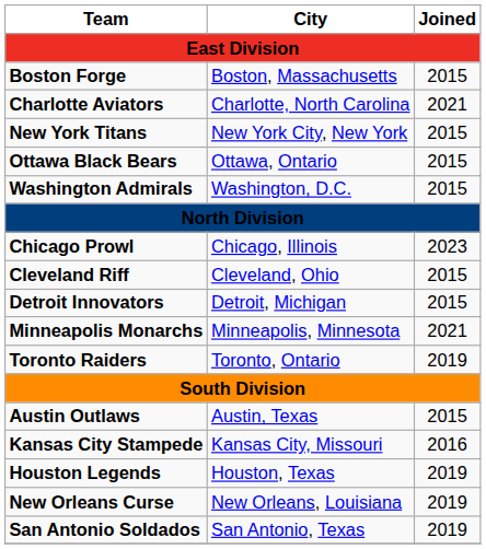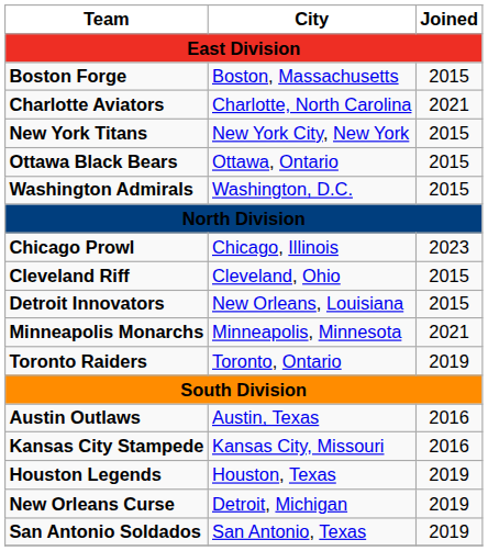Detroit Innovators | City: Detroit, Michigan -> New Orleans, Louisiana
Austin Outlaws | Joined: 2015 -> 2016
New Orleans Curse | City: New Orleans, Louisiana -> Detroit, Michigan
